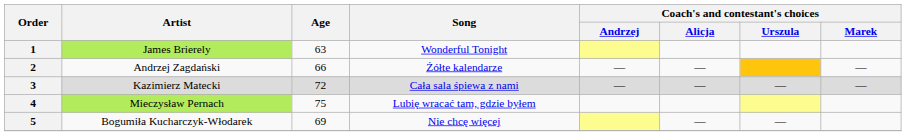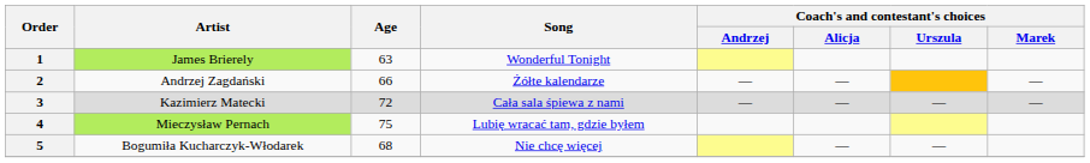5 | Age: 69 -> 68
